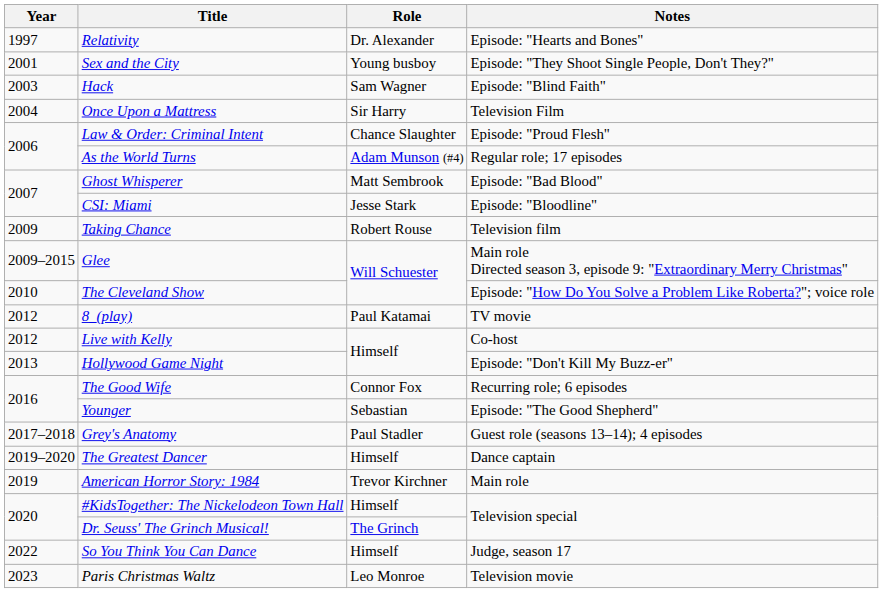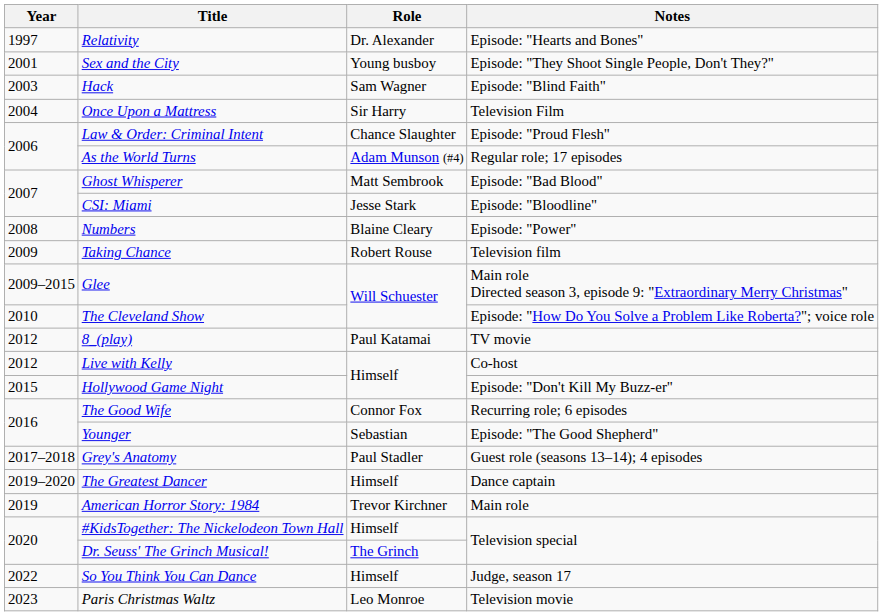+ row: 2008 | Numbers | Blaine Cleary | Episode: "Power"
Hollywood Game Night | Year: 2013 -> 2015
